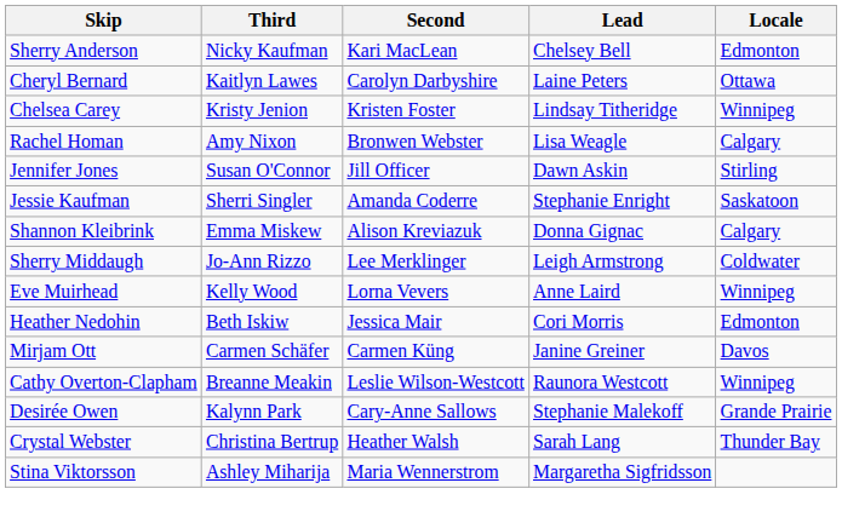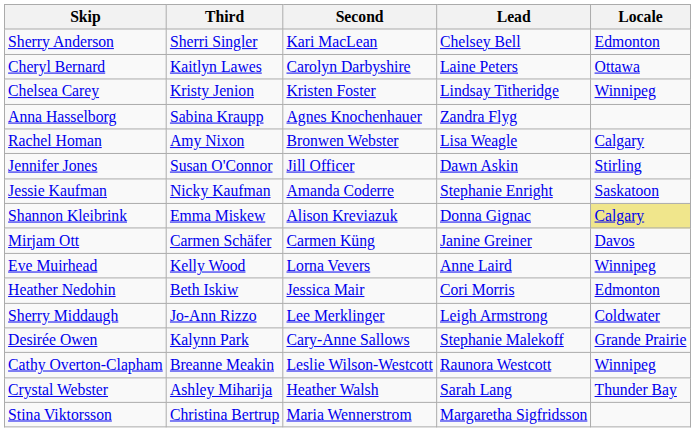Sherry Anderson | Third: Nicky Kaufman -> Sherri Singler
+ row: Anna Hasselborg | Sabina Kraupp | Agnes Knochenhauer | Zandra Flyg
Jessie Kaufman | Third: Sherri Singler -> Nicky Kaufman
Shannon Kleibrink | Locale: no background -> khaki background
rows swapped: Sherry Middaugh <-> Mirjam Ott
rows swapped: Cathy Overton-Clapham <-> Desirée Owen
Crystal Webster | Third: Christina Bertrup -> Ashley Miharija
Stina Viktorsson | Third: Ashley Miharija -> Christina Bertrup
